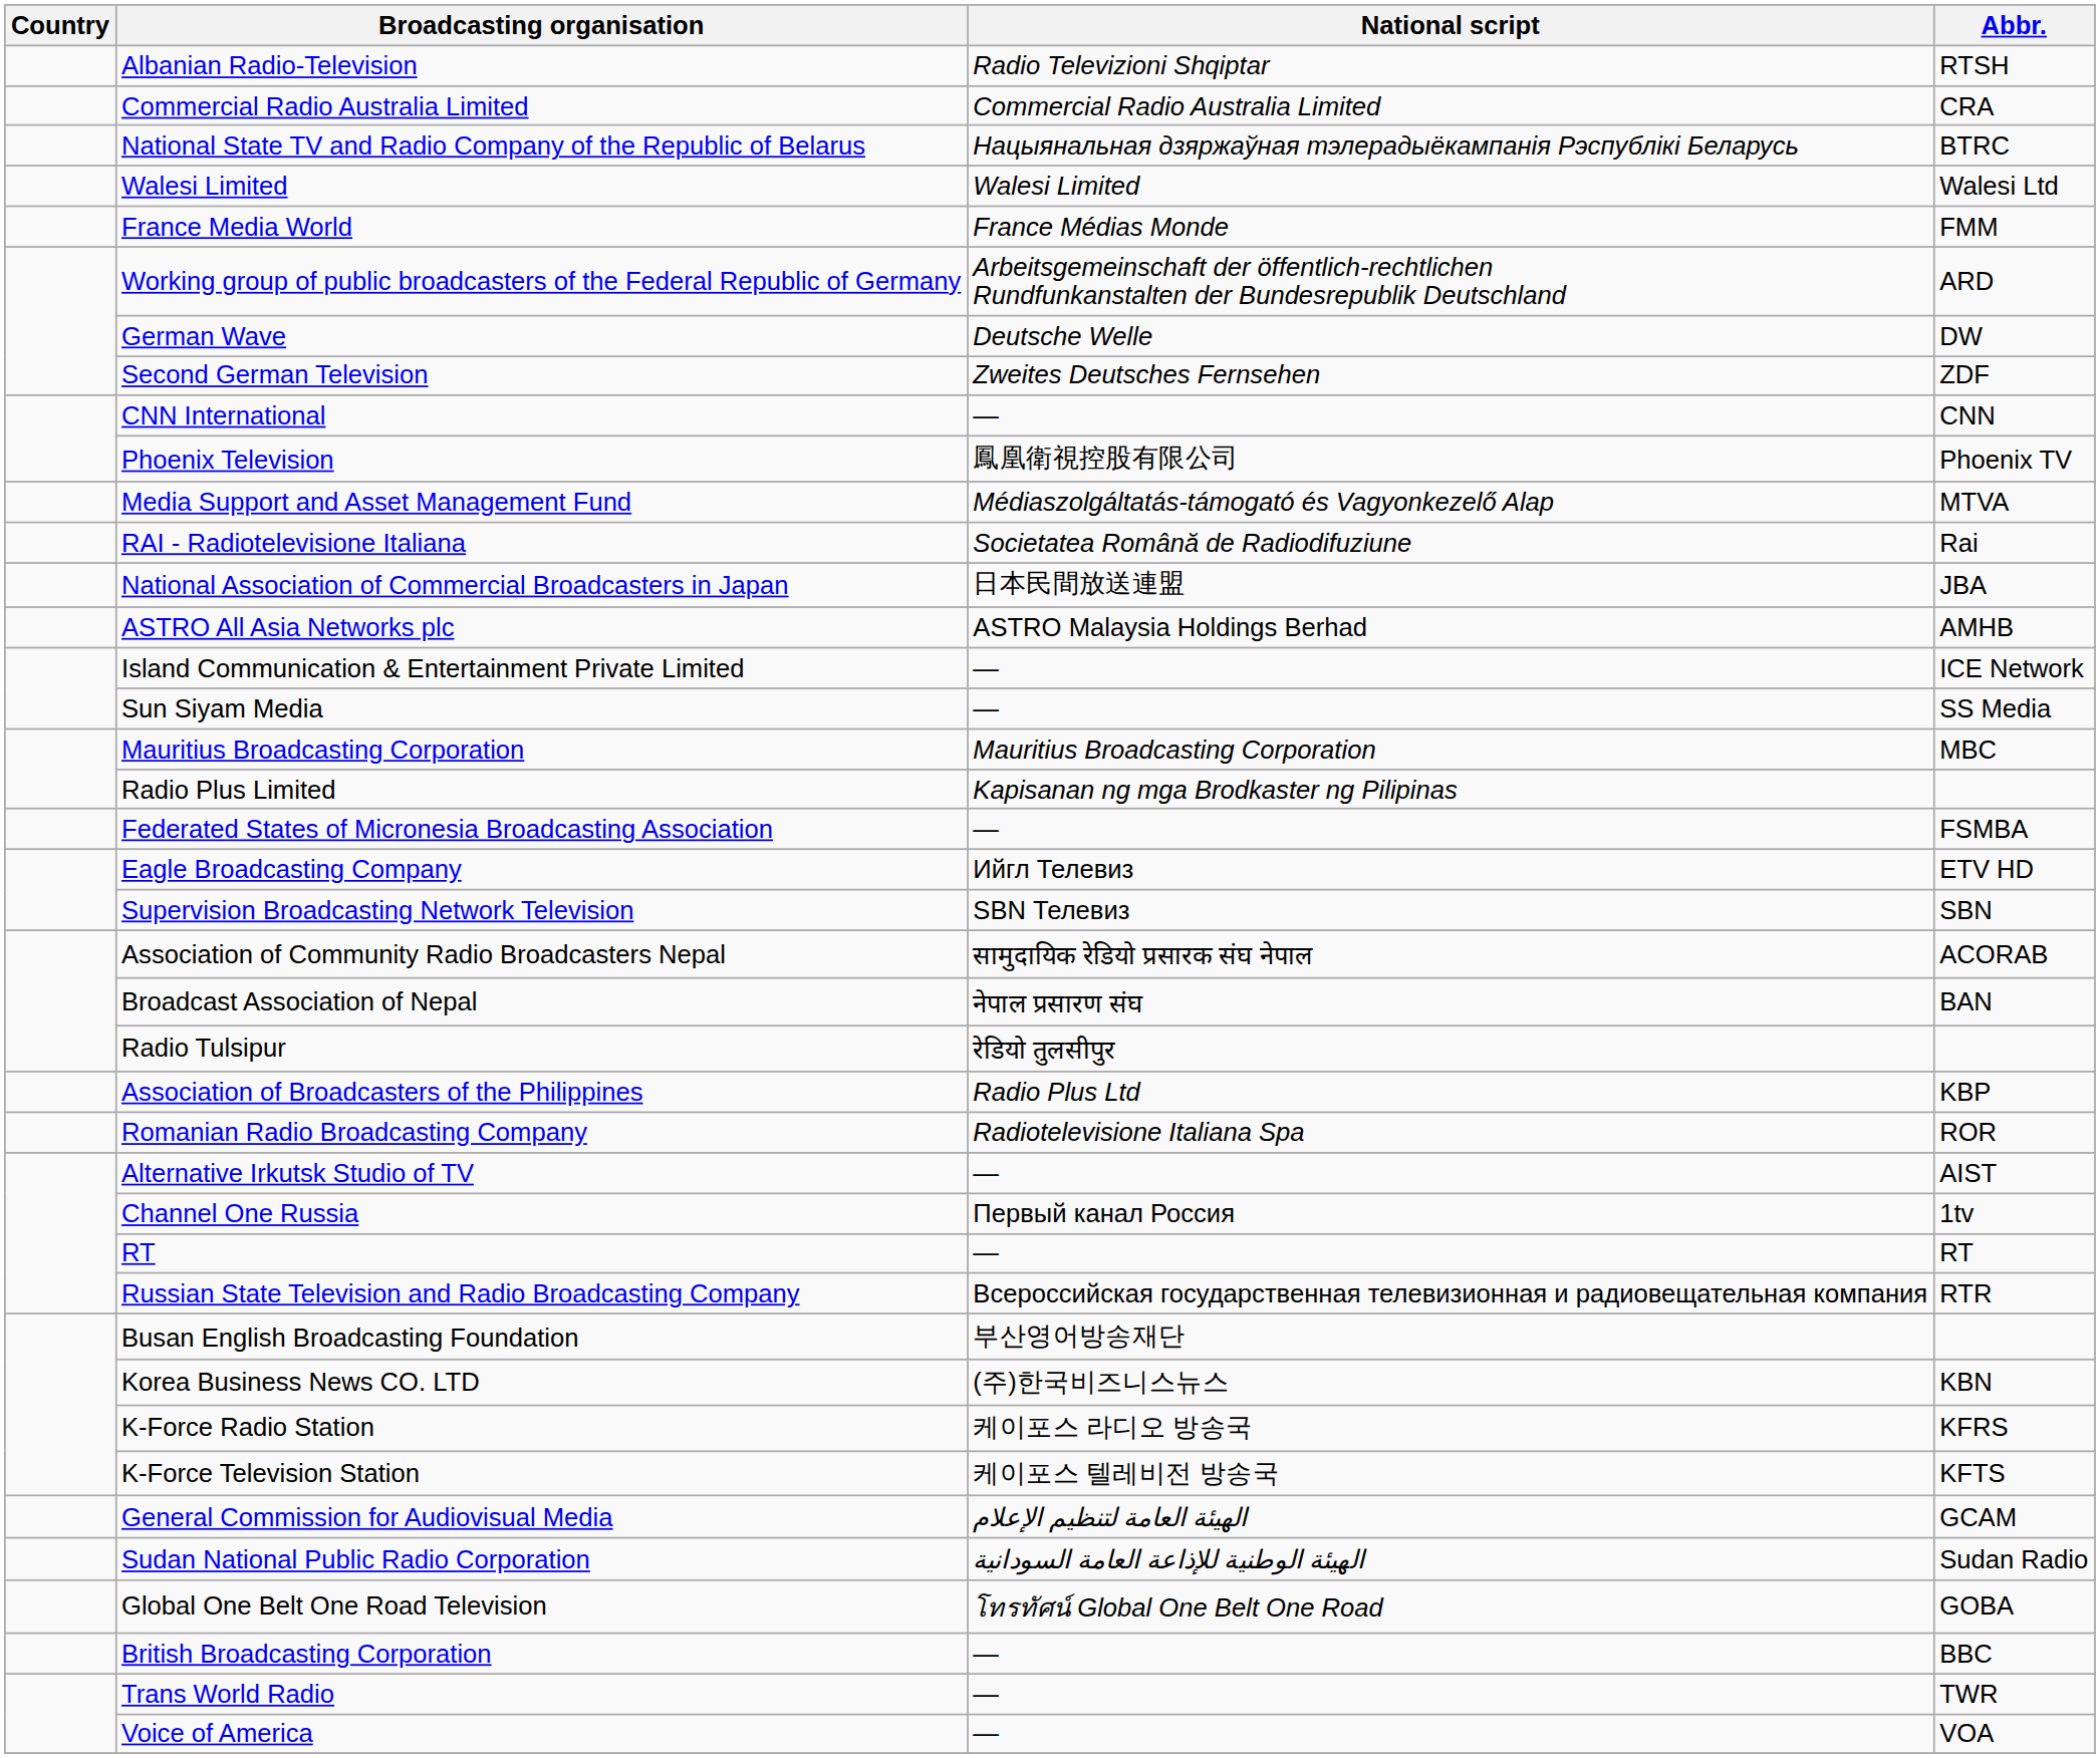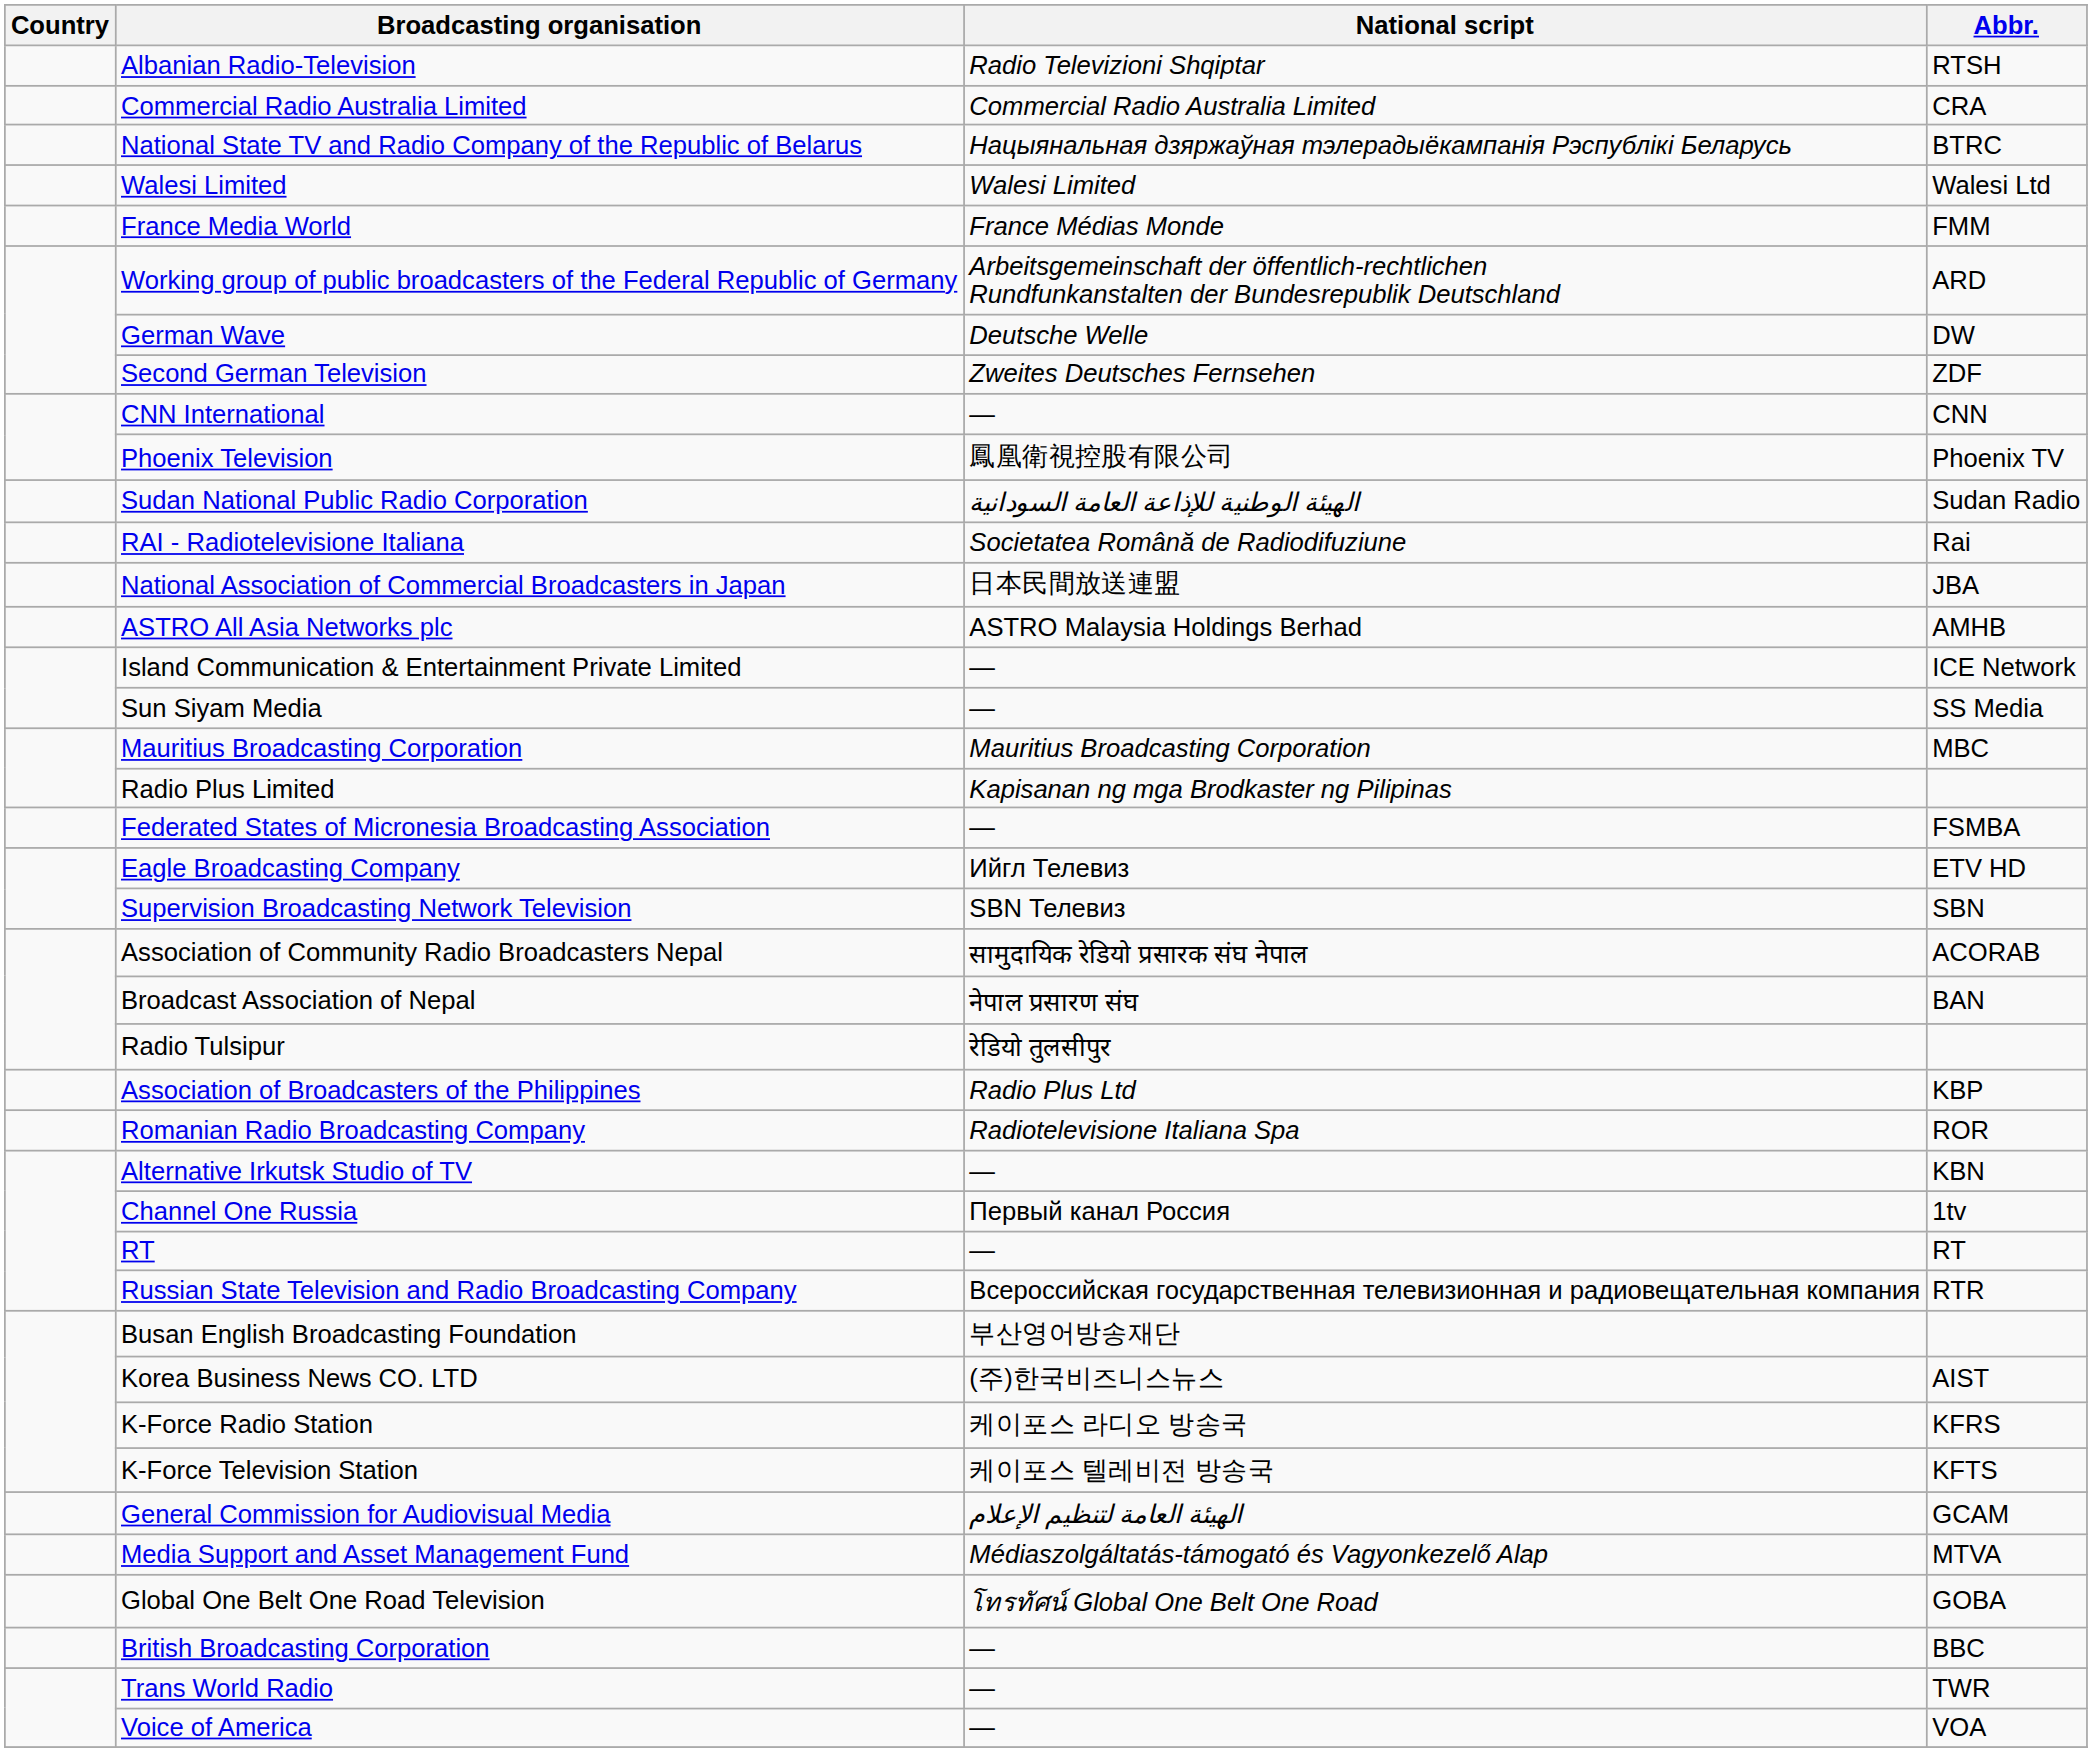rows swapped: Media Support and Asset Management Fund <-> Sudan National Public Radio Corporation
Alternative Irkutsk Studio of TV | Abbr.: AIST -> KBN
Korea Business News CO. LTD | Abbr.: KBN -> AIST
